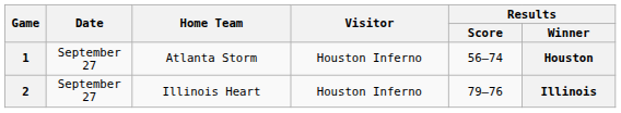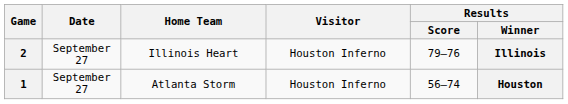rows swapped: 1 <-> 2
